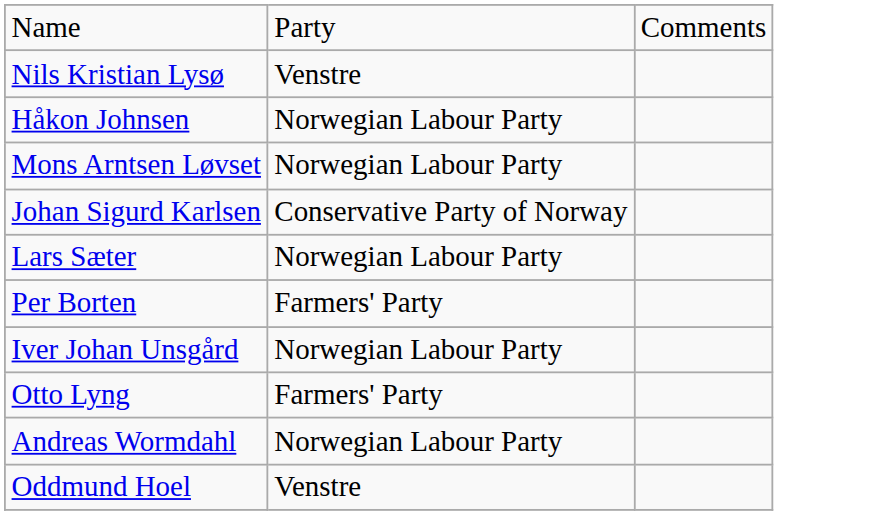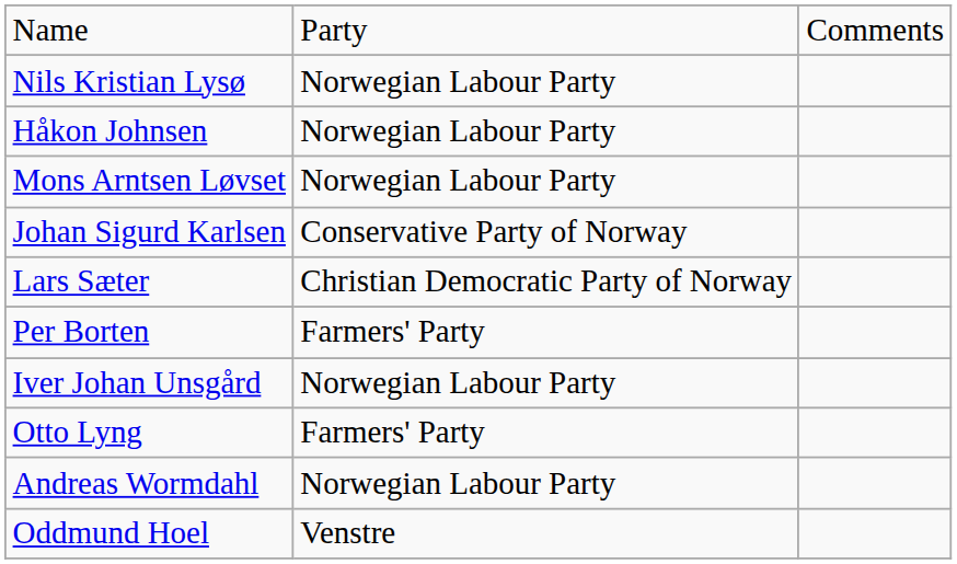Nils Kristian Lysø | column 2: Venstre -> Norwegian Labour Party
Lars Sæter | column 2: Norwegian Labour Party -> Christian Democratic Party of Norway
